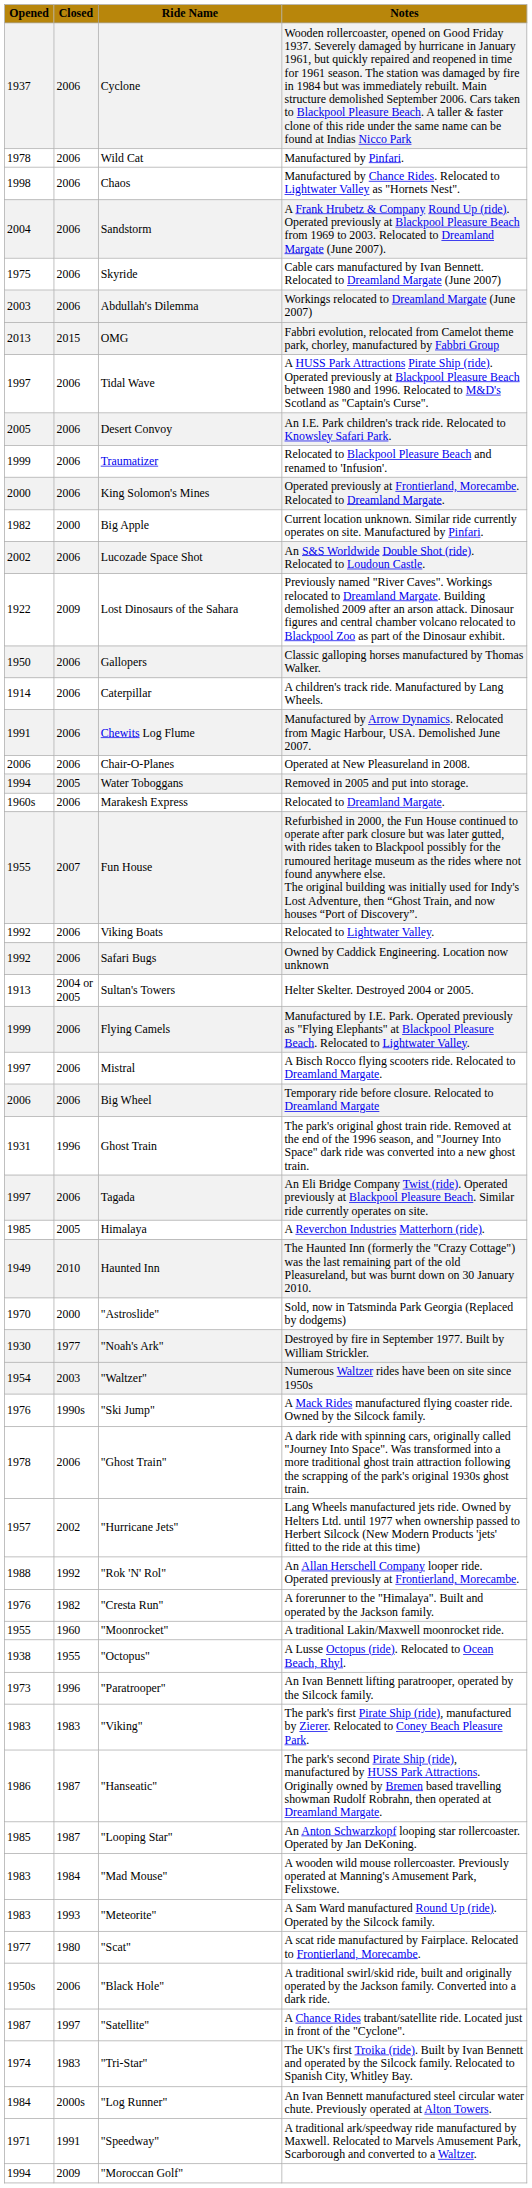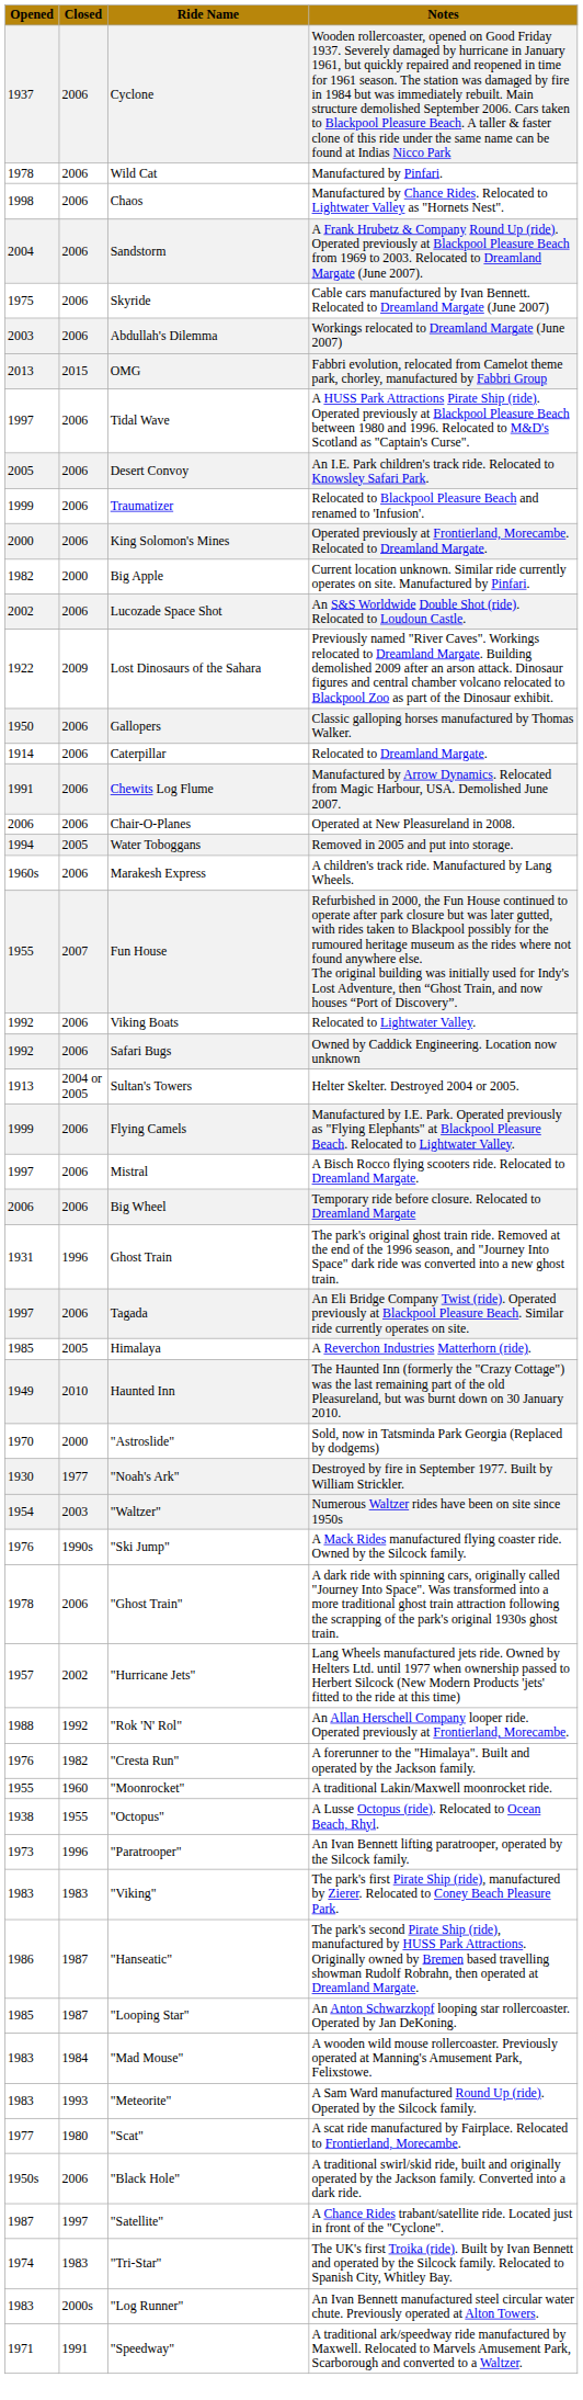Caterpillar | Notes: A children's track ride. Manufactured by Lang Wheels. -> Relocated to Dreamland Margate.
Marakesh Express | Notes: Relocated to Dreamland Margate. -> A children's track ride. Manufactured by Lang Wheels.
"Log Runner" | Opened: 1984 -> 1983
- row: 1994 | 2009 | "Moroccan Golf"
